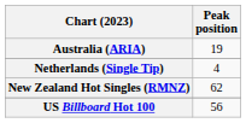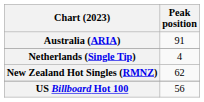Australia (ARIA) | Peak position: 19 -> 91
